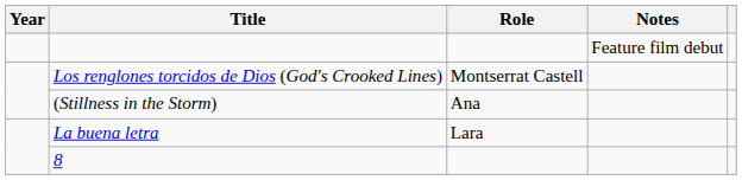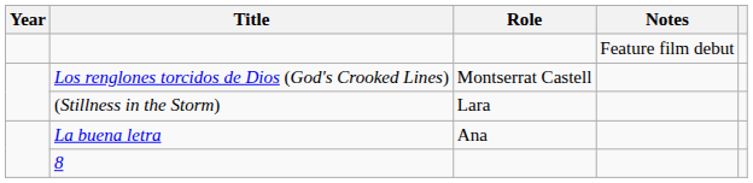(Stillness in the Storm) | Role: Ana -> Lara
La buena letra | Role: Lara -> Ana
